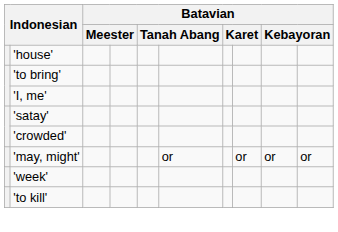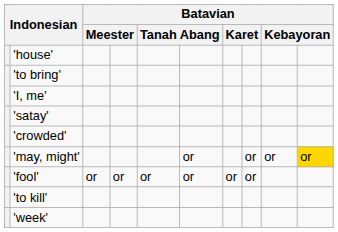'may, might' | column 10: no background -> gold background
+ row: 'fool' | or | or | or | or | or | or
rows swapped: 'to kill' <-> 'week'
